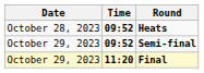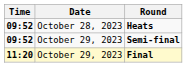columns swapped: Date <-> Time
